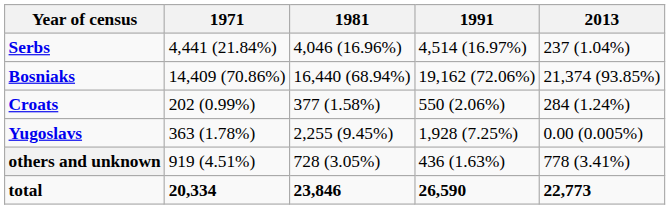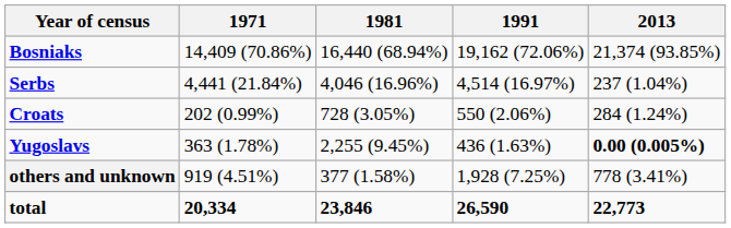rows swapped: Bosniaks <-> Serbs
Croats | 1981: 377 (1.58%) -> 728 (3.05%)
Yugoslavs | 1991: 1,928 (7.25%) -> 436 (1.63%)
Yugoslavs | 2013: normal -> bold
others and unknown | 1981: 728 (3.05%) -> 377 (1.58%)
others and unknown | 1991: 436 (1.63%) -> 1,928 (7.25%)
